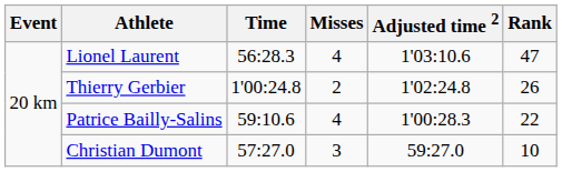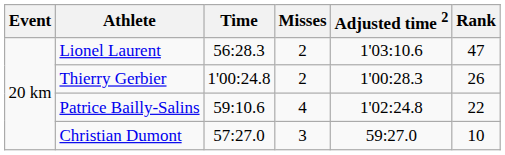Lionel Laurent | Misses: 4 -> 2
Thierry Gerbier | Adjusted time 2: 1'02:24.8 -> 1'00:28.3
Patrice Bailly-Salins | Adjusted time 2: 1'00:28.3 -> 1'02:24.8
